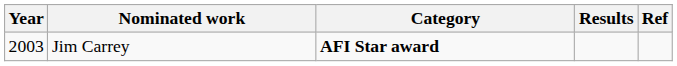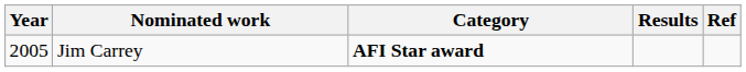Jim Carrey | Year: 2003 -> 2005
